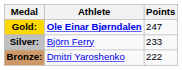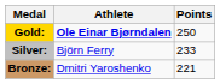Gold: | Points: 247 -> 250
Bronze: | Points: 222 -> 221
